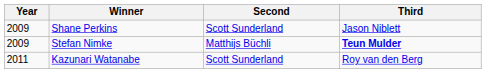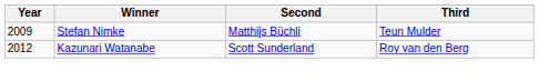- row: 2009 | Shane Perkins | Scott Sunderland | Jason Niblett
Stefan Nimke | Third: bold -> normal
Kazunari Watanabe | Year: 2011 -> 2012
